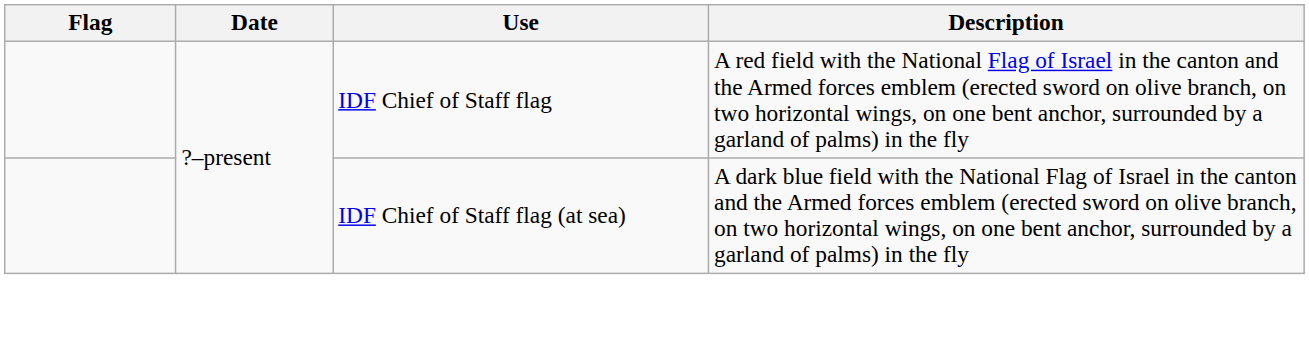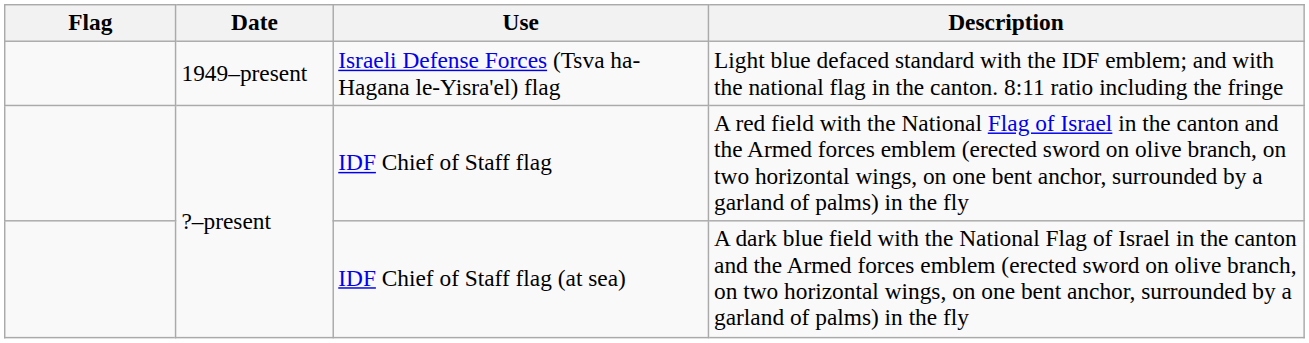+ row: 1949–present | Israeli Defense Forces (Tsva ha-Hagana le-Yisra'el) flag | Light blue defaced standard with the IDF emblem; and with the national flag in the canton. 8:11 ratio including the fringe
